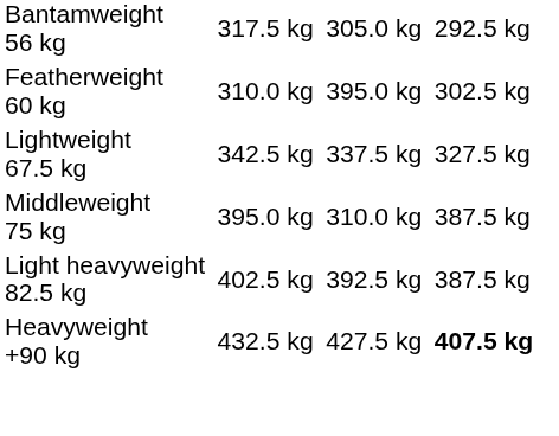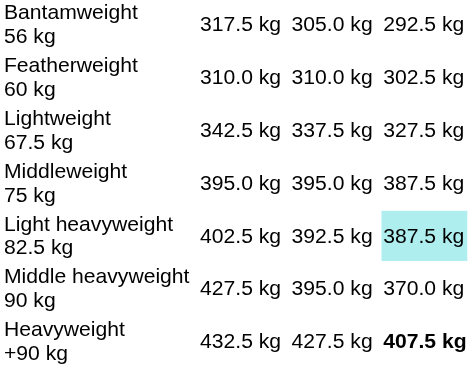Featherweight 60 kg | column 5: 395.0 kg -> 310.0 kg
Middleweight 75 kg | column 5: 310.0 kg -> 395.0 kg
Light heavyweight 82.5 kg | column 7: no background -> paleturquoise background
+ row: Middle heavyweight 90 kg | 427.5 kg | 395.0 kg | 370.0 kg
